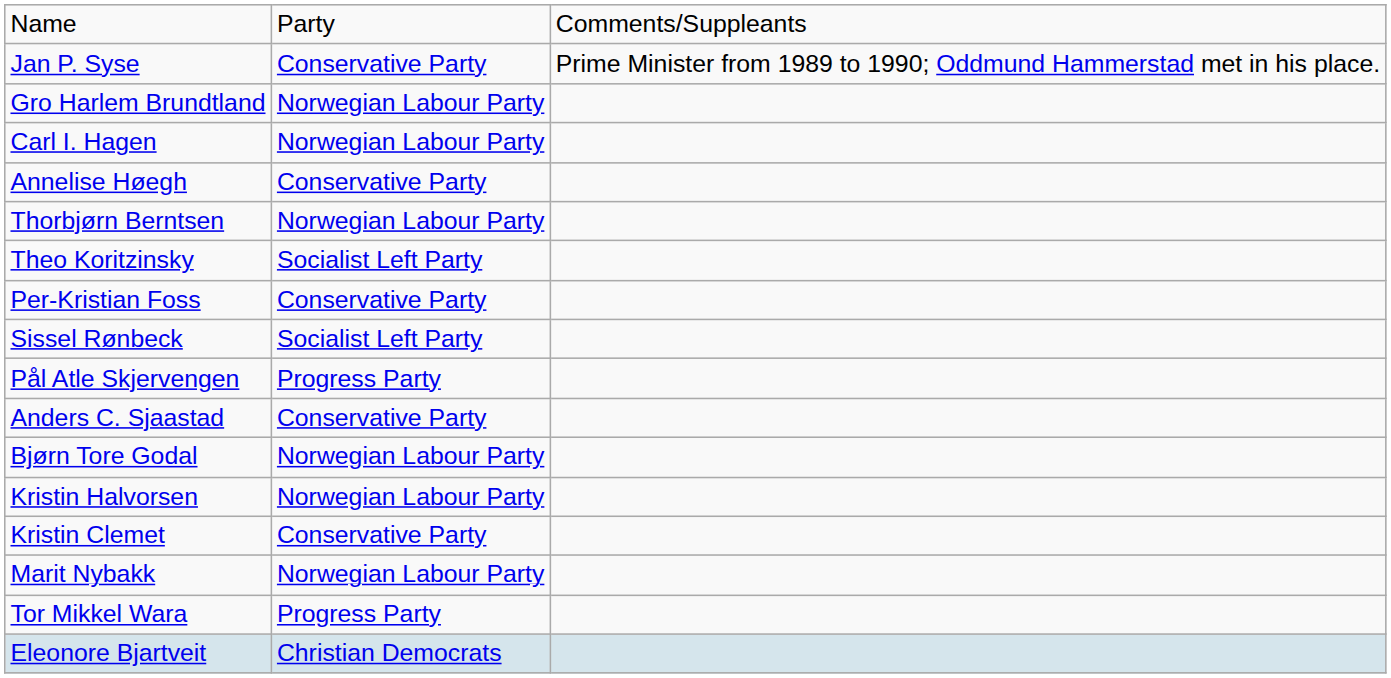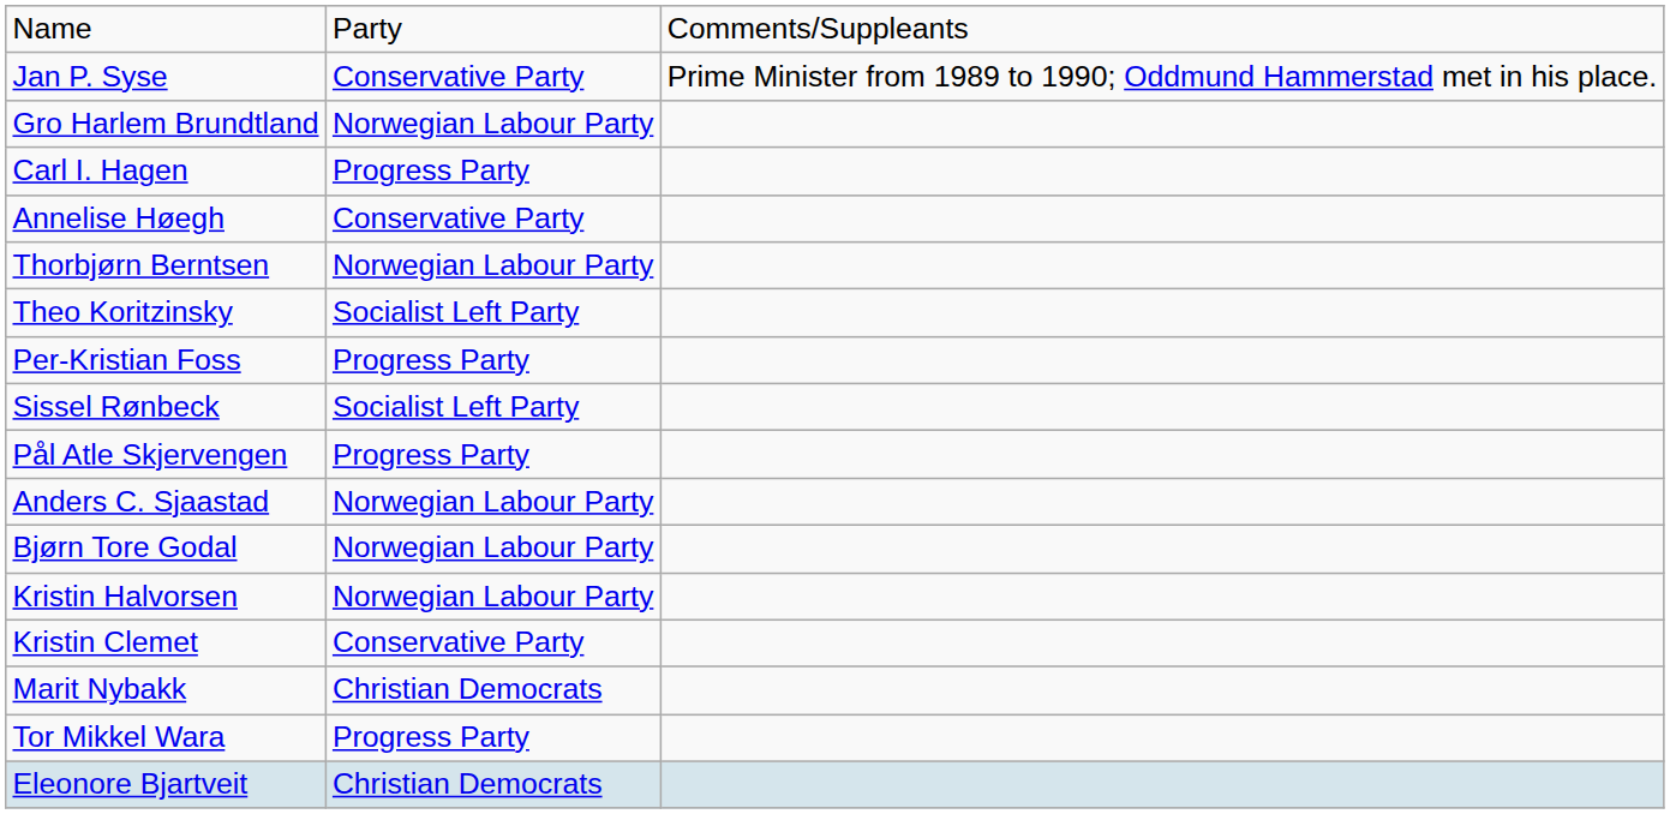Carl I. Hagen | column 2: Norwegian Labour Party -> Progress Party
Per-Kristian Foss | column 2: Conservative Party -> Progress Party
Anders C. Sjaastad | column 2: Conservative Party -> Norwegian Labour Party
Marit Nybakk | column 2: Norwegian Labour Party -> Christian Democrats
